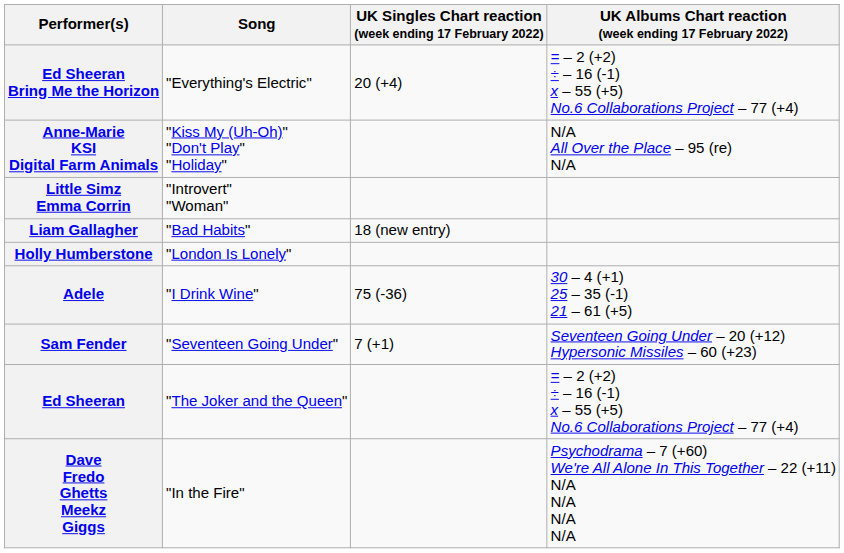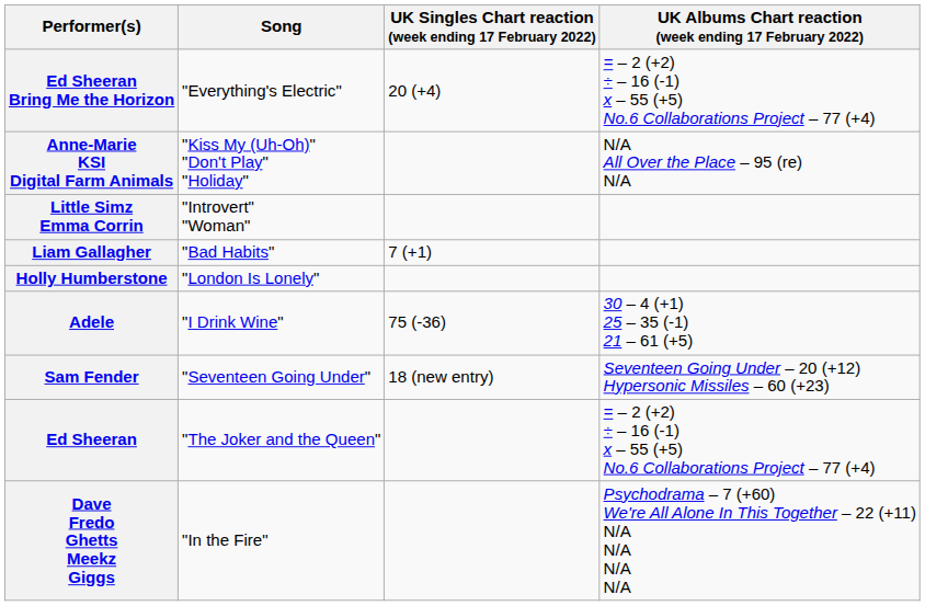Liam Gallagher | UK Singles Chart reaction (week ending 17 February 2022): 18 (new entry) -> 7 (+1)
Sam Fender | UK Singles Chart reaction (week ending 17 February 2022): 7 (+1) -> 18 (new entry)
